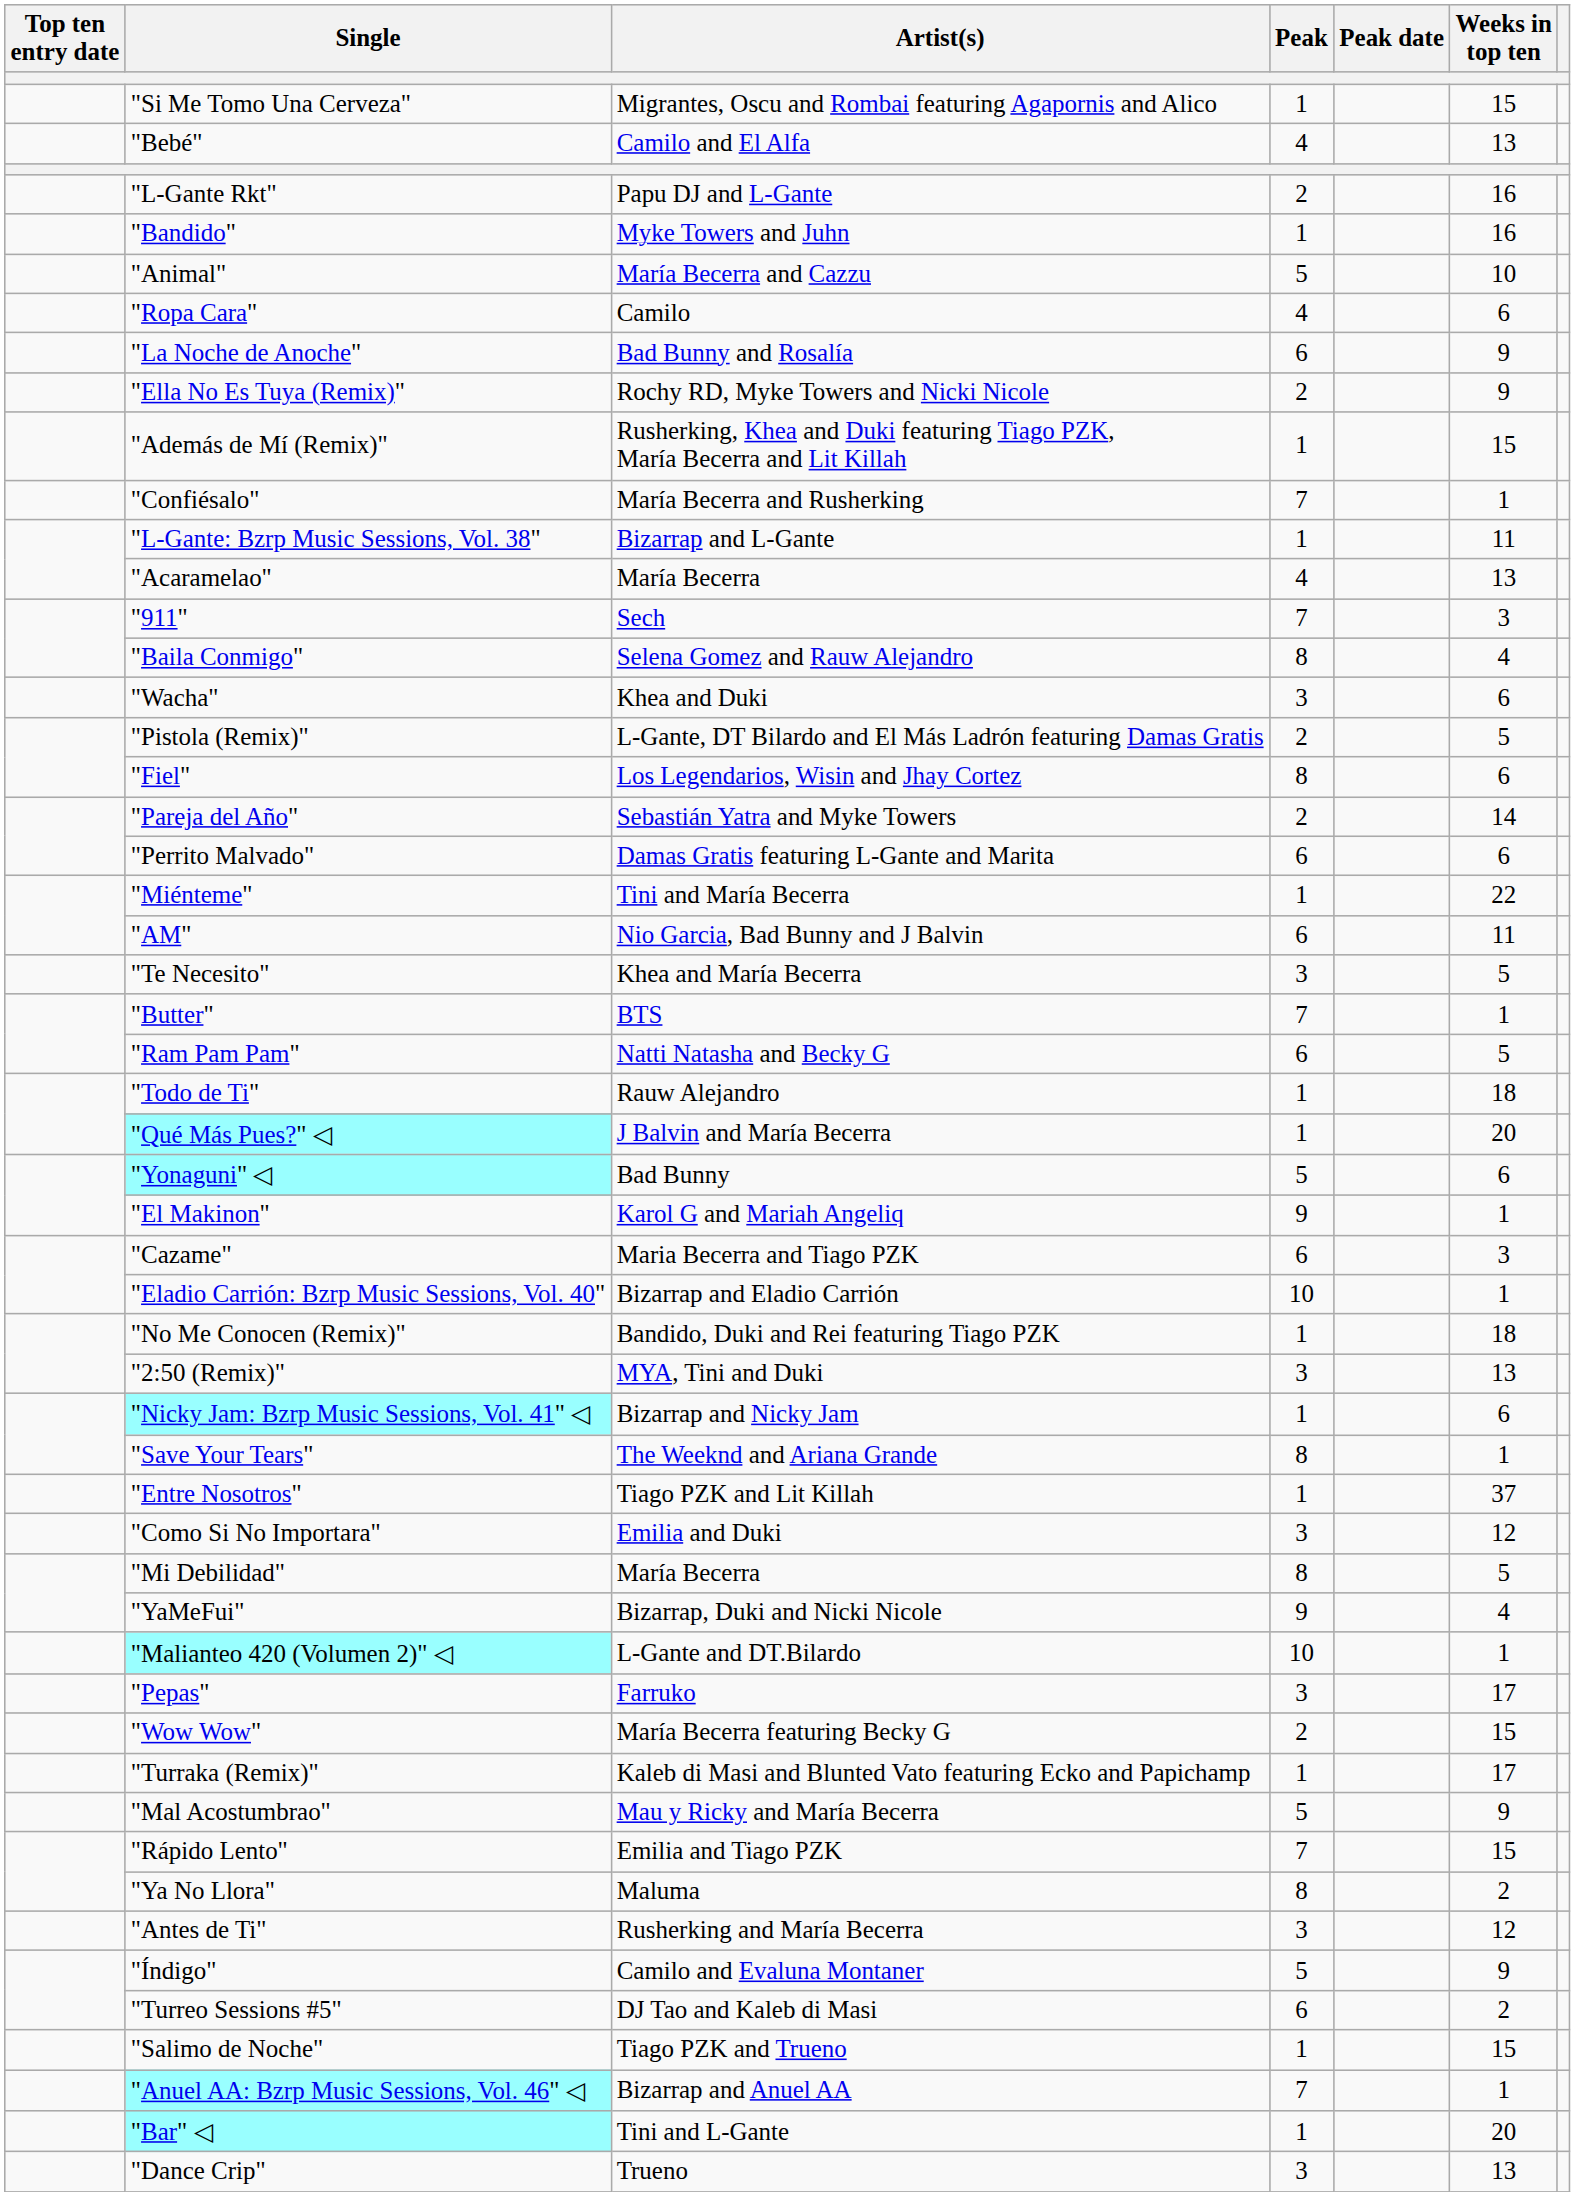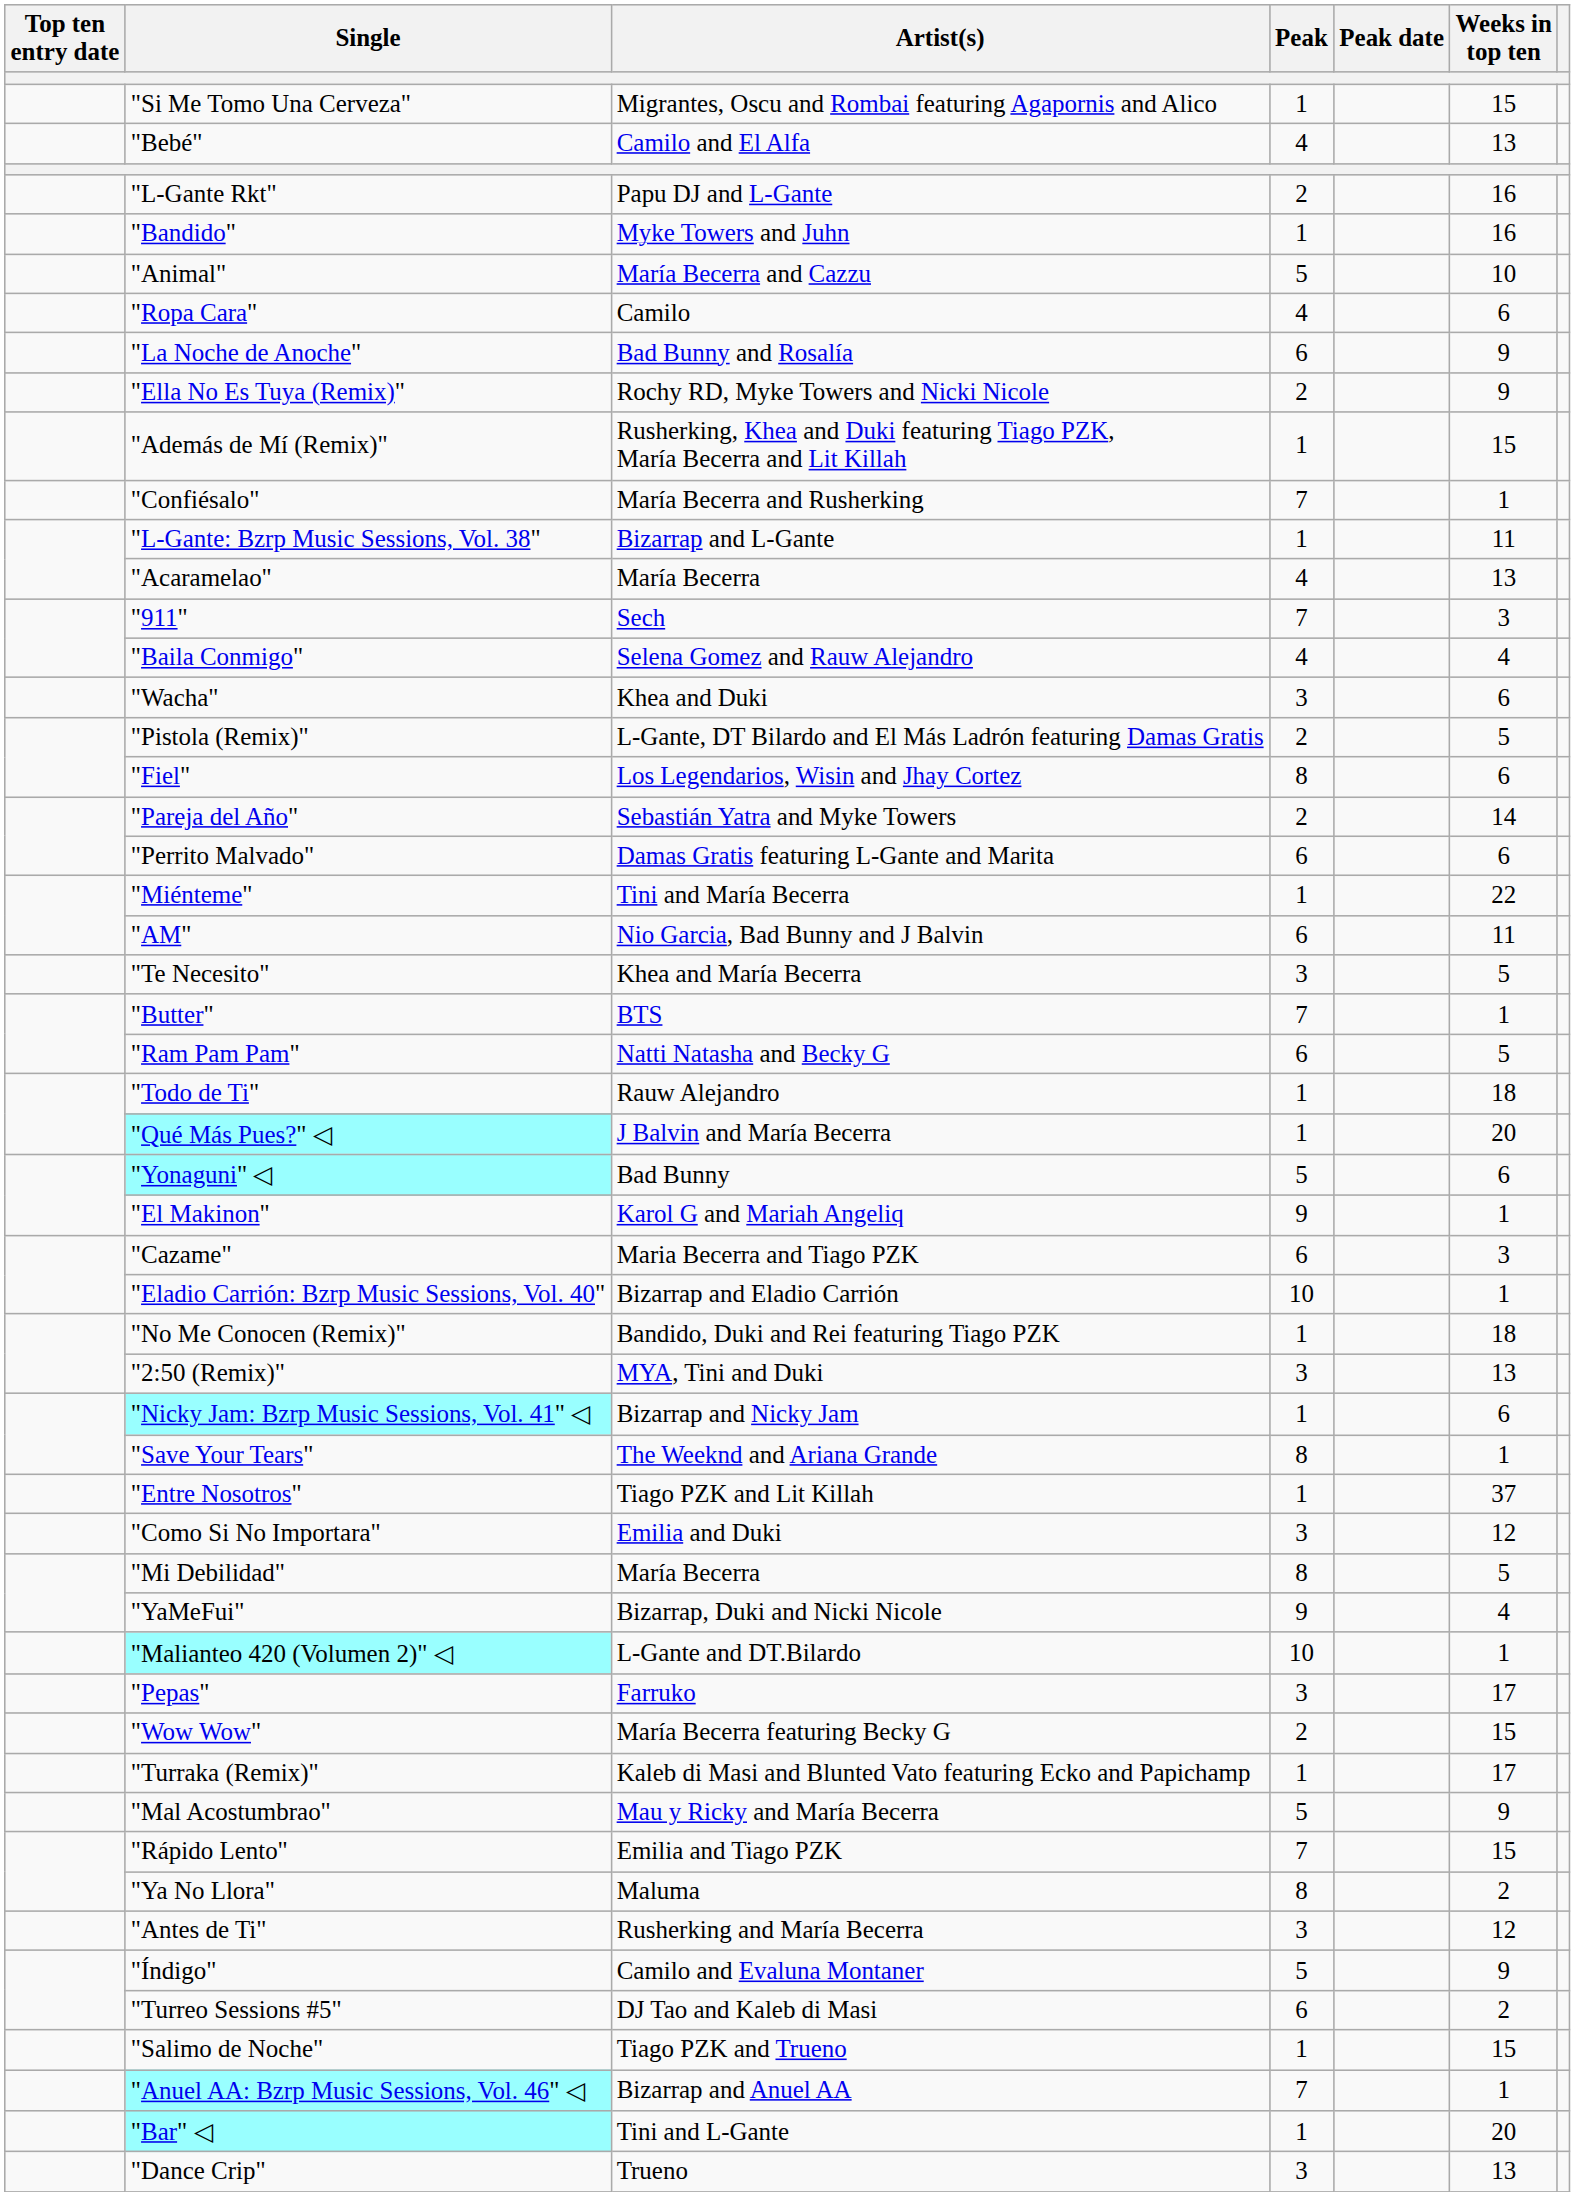"Baila Conmigo" | Peak: 8 -> 4
